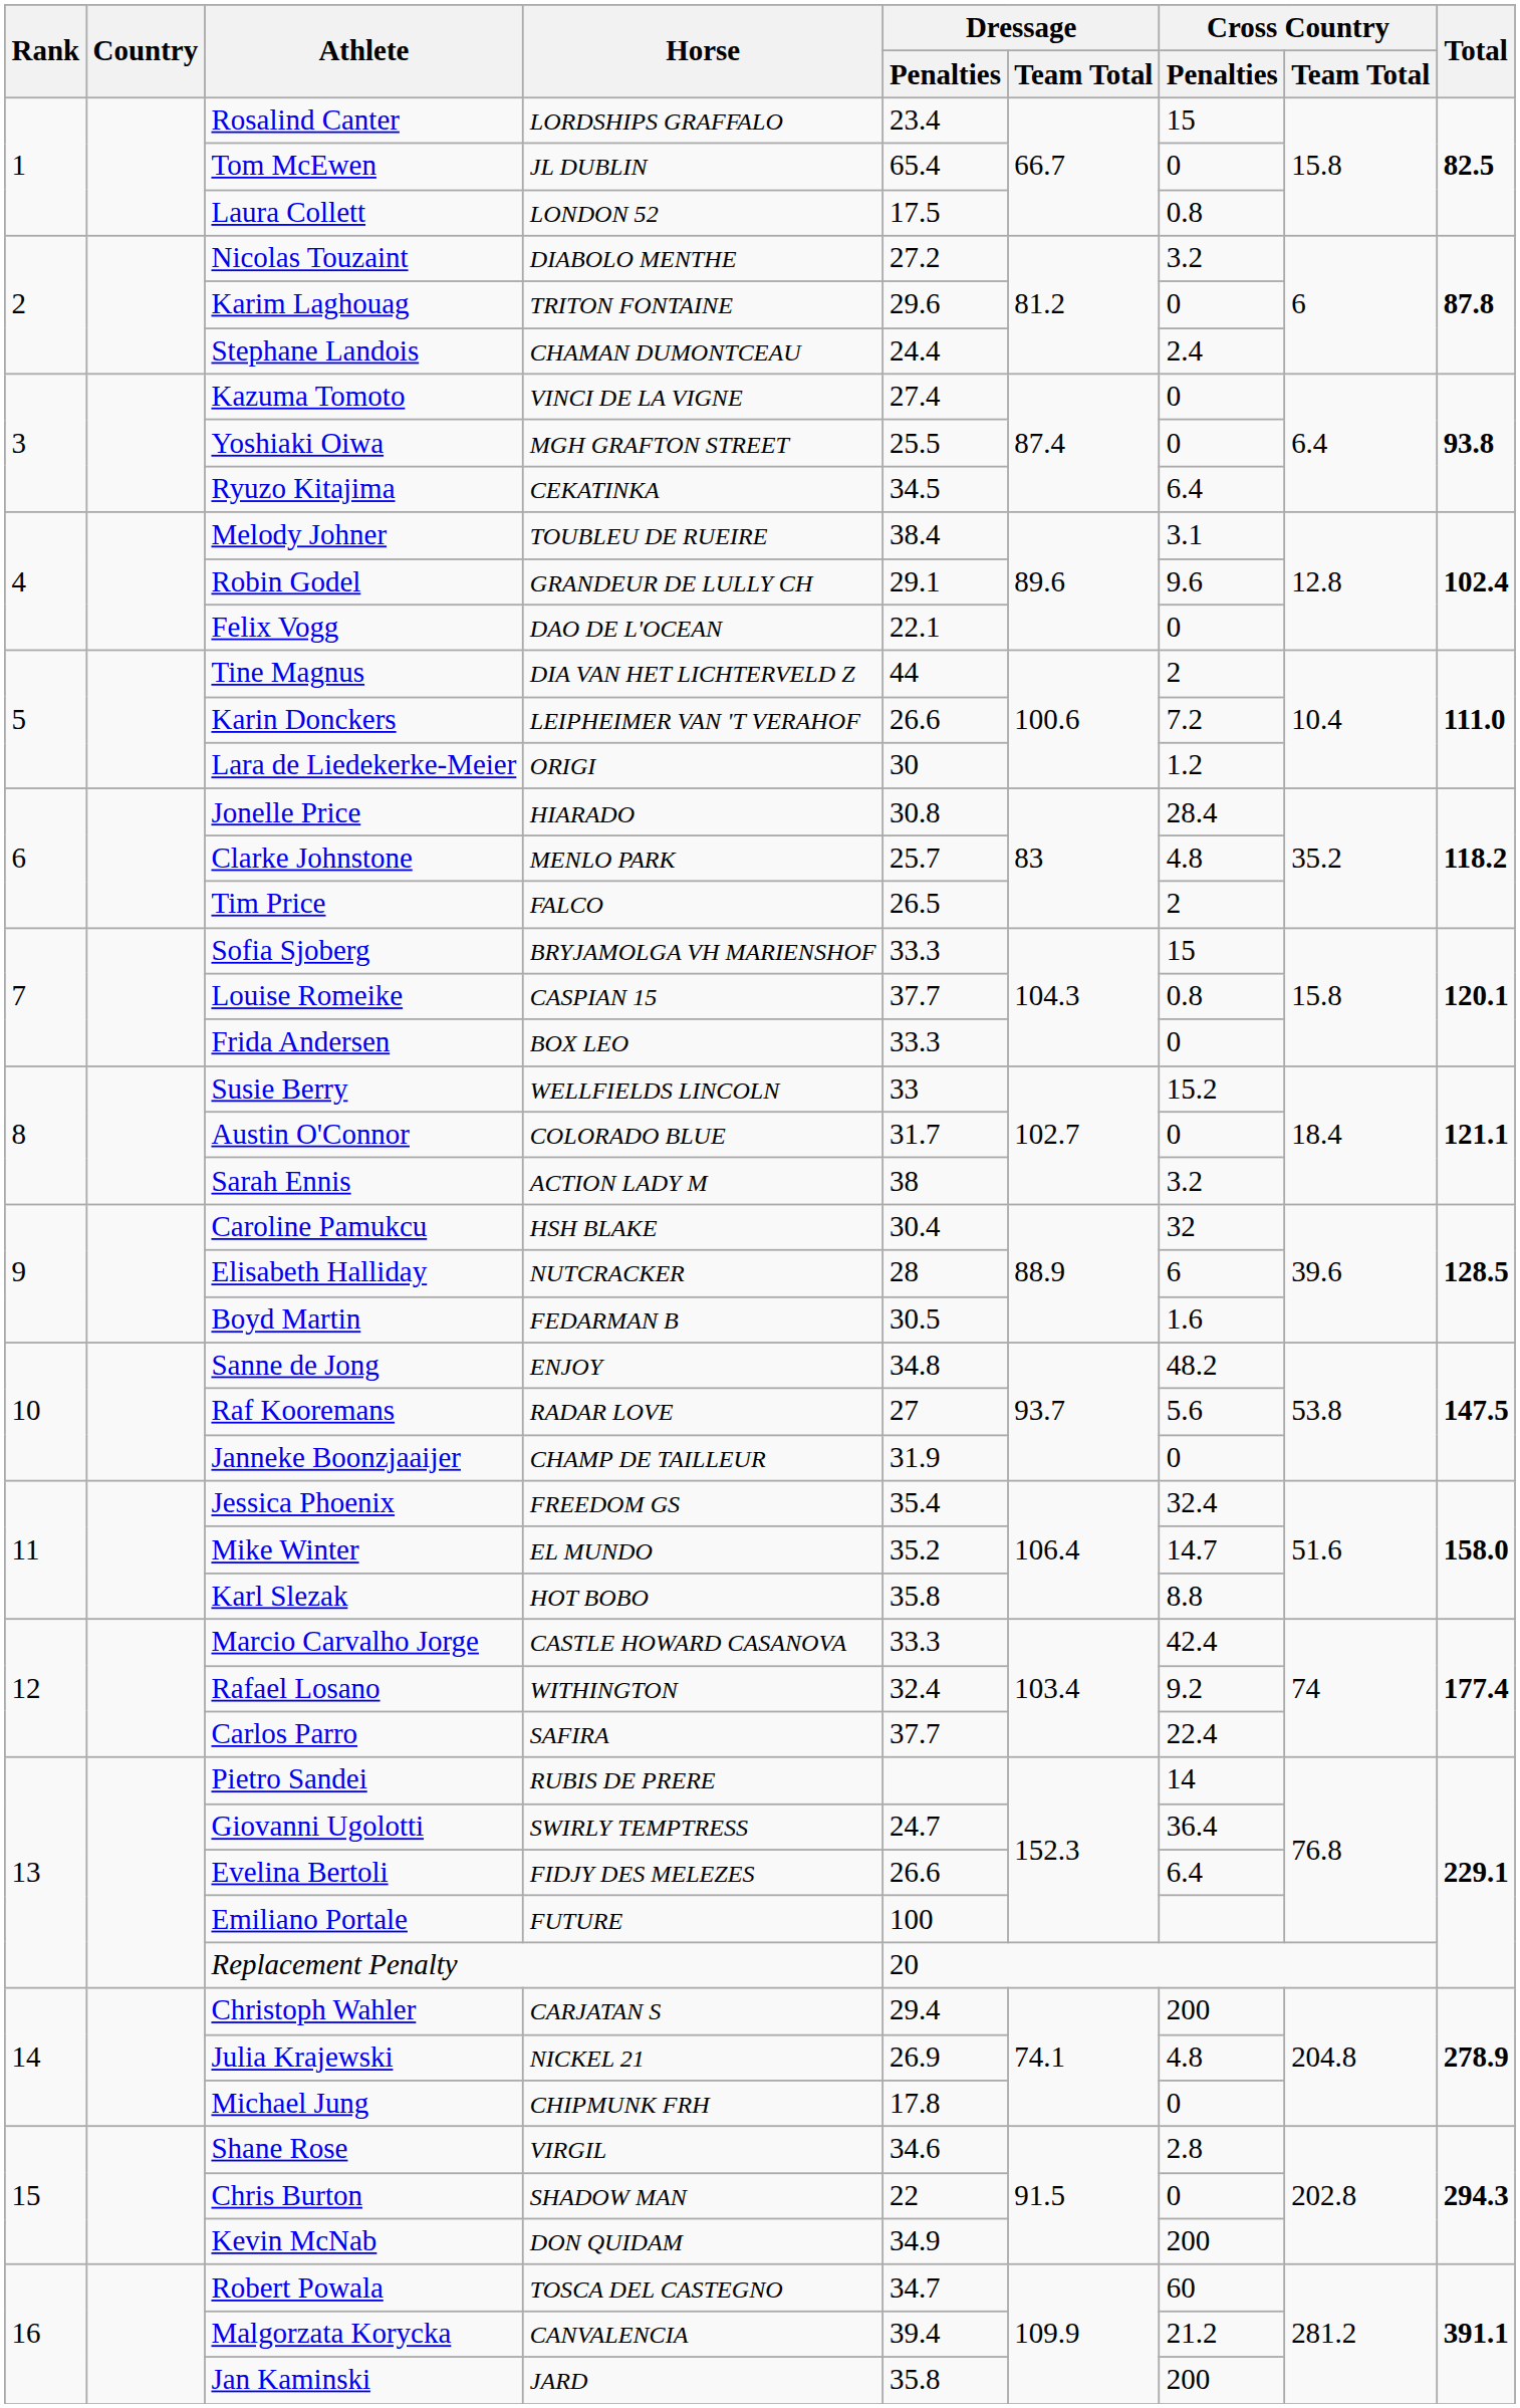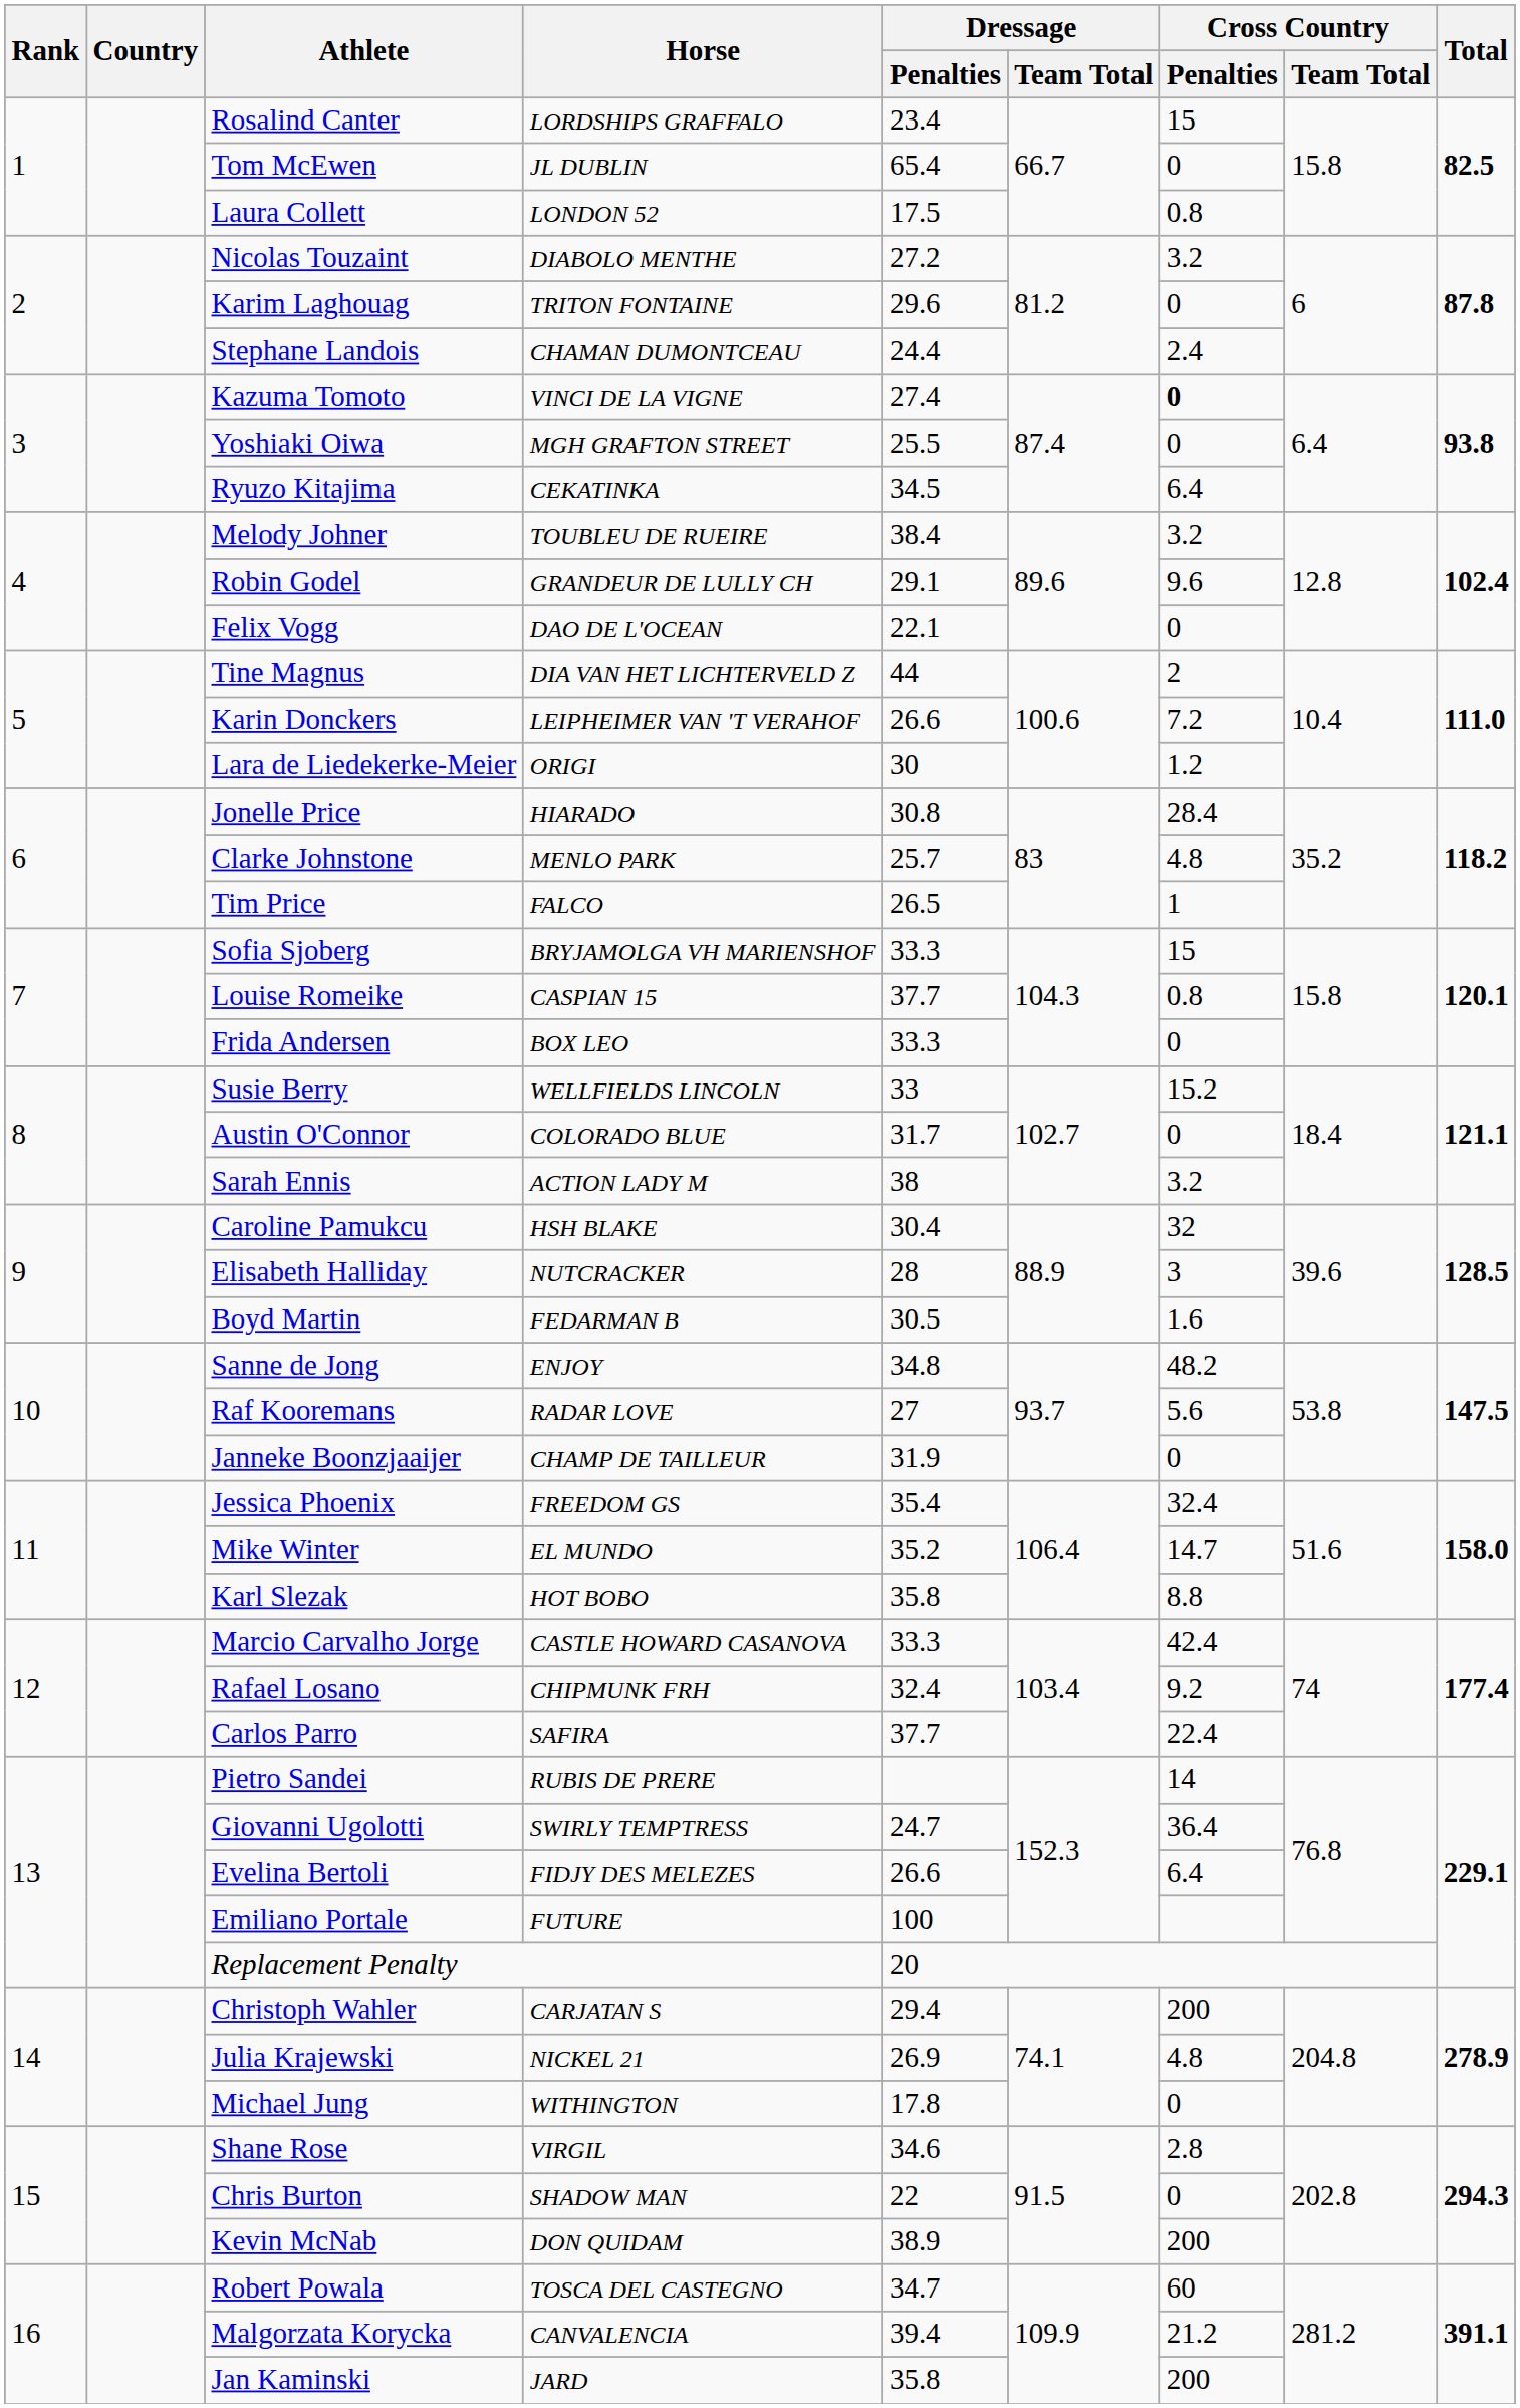Kazuma Tomoto | Cross Country / Penalties: normal -> bold
Melody Johner | Cross Country / Penalties: 3.1 -> 3.2
Tim Price | Cross Country / Penalties: 2 -> 1
Elisabeth Halliday | Cross Country / Penalties: 6 -> 3
Rafael Losano | Horse: WITHINGTON -> CHIPMUNK FRH
Michael Jung | Horse: CHIPMUNK FRH -> WITHINGTON
Kevin McNab | Dressage / Penalties: 34.9 -> 38.9
